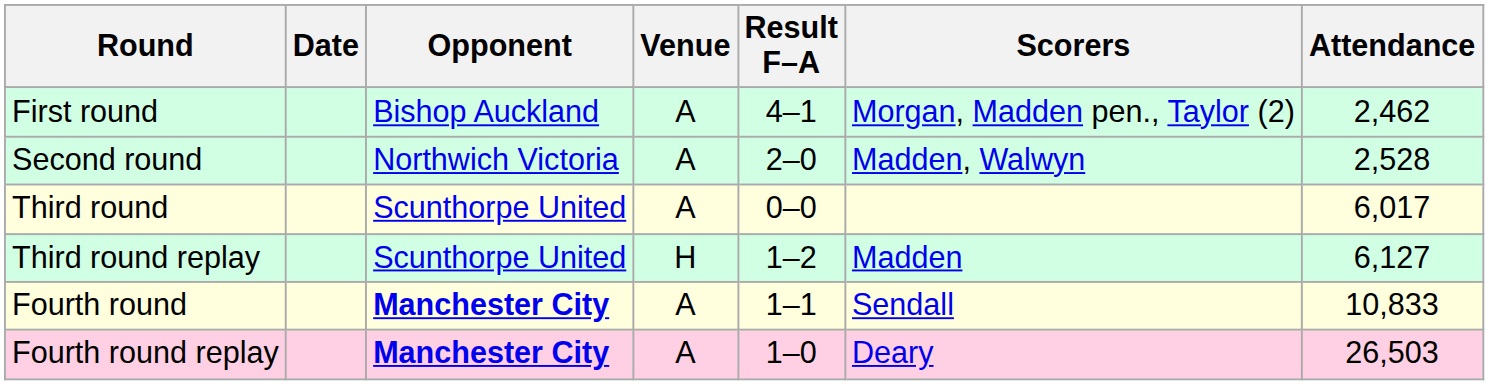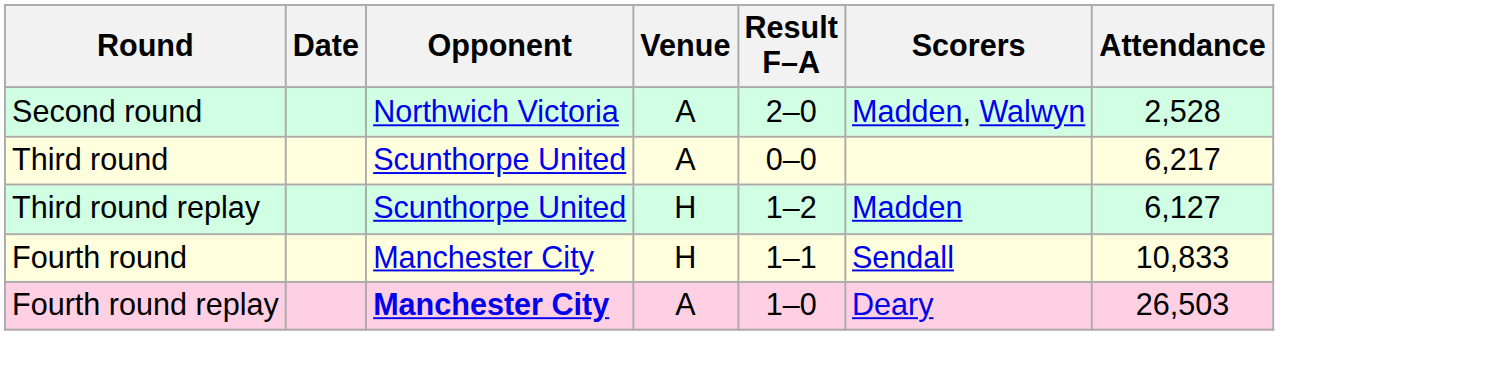- row: First round | Bishop Auckland | A | 4–1 | Morgan, Madden pen., Taylor (2) | 2,462
Third round | Attendance: 6,017 -> 6,217
Fourth round | Opponent: bold -> normal
Fourth round | Venue: A -> H
